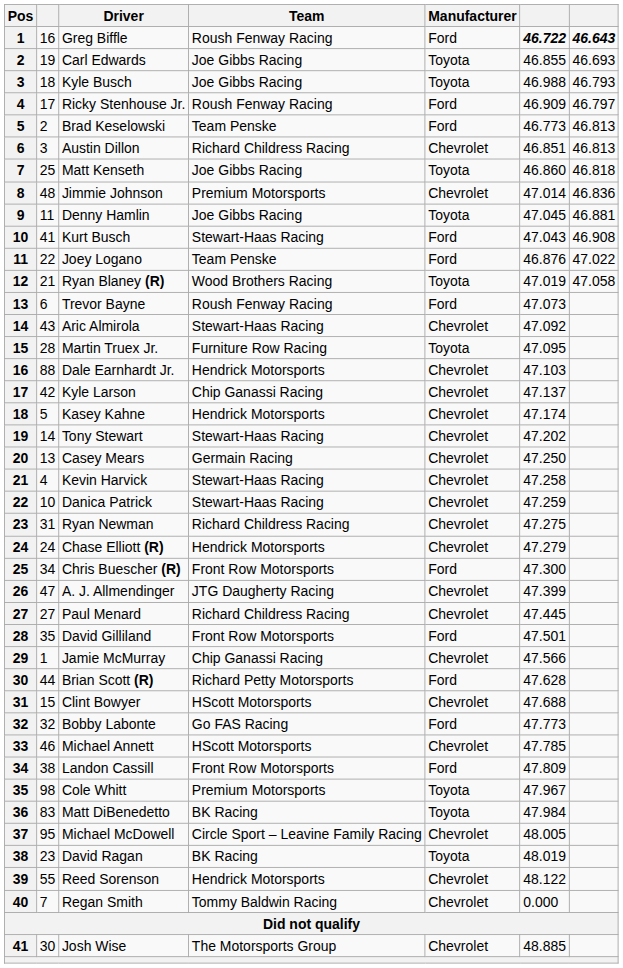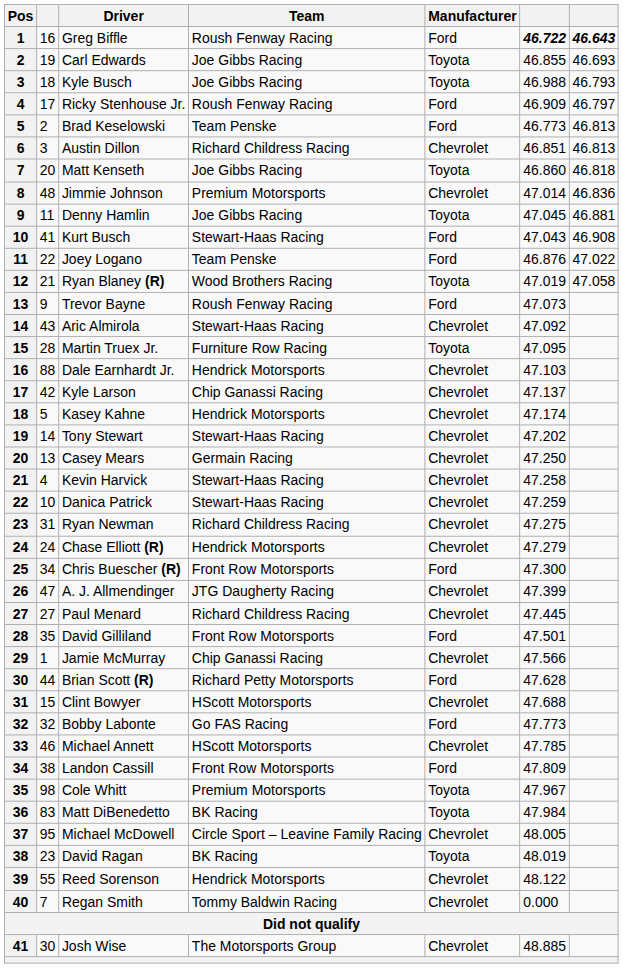Matt Kenseth | column 2: 25 -> 20
Trevor Bayne | column 2: 6 -> 9
